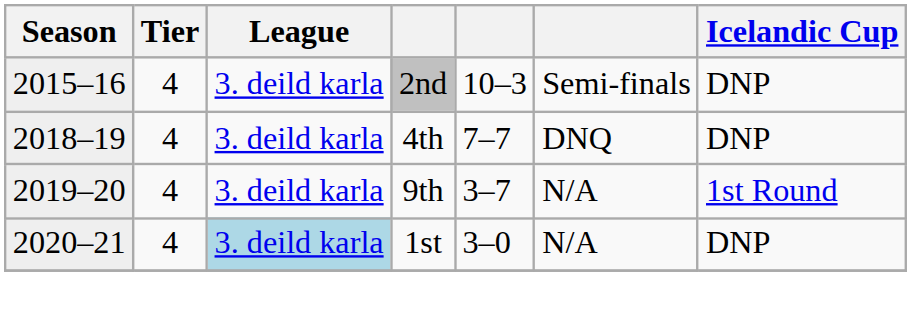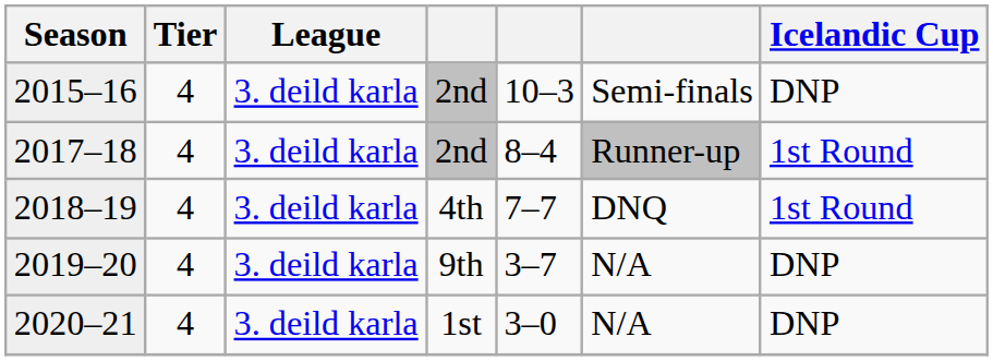+ row: 2017–18 | 4 | 3. deild karla | 2nd | 8–4 | Runner-up | 1st Round
2018–19 | Icelandic Cup: DNP -> 1st Round
2019–20 | Icelandic Cup: 1st Round -> DNP
2020–21 | League: lightblue background -> no background
